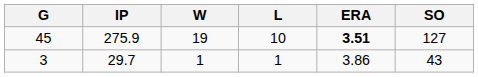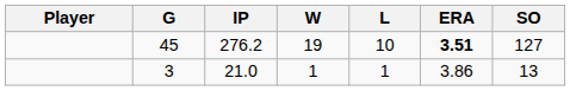+ column: Player
45 | IP: 275.9 -> 276.2
3 | IP: 29.7 -> 21.0
3 | SO: 43 -> 13
